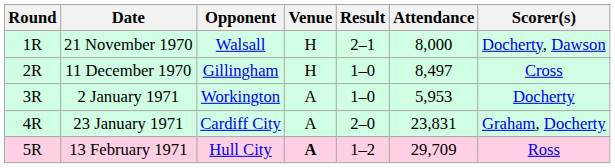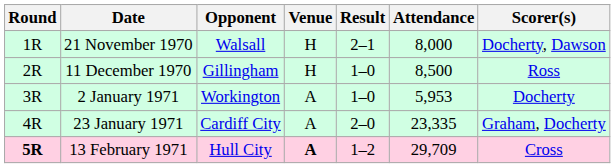11 December 1970 | Attendance: 8,497 -> 8,500
11 December 1970 | Scorer(s): Cross -> Ross
23 January 1971 | Attendance: 23,831 -> 23,335
13 February 1971 | Round: normal -> bold
13 February 1971 | Scorer(s): Ross -> Cross
